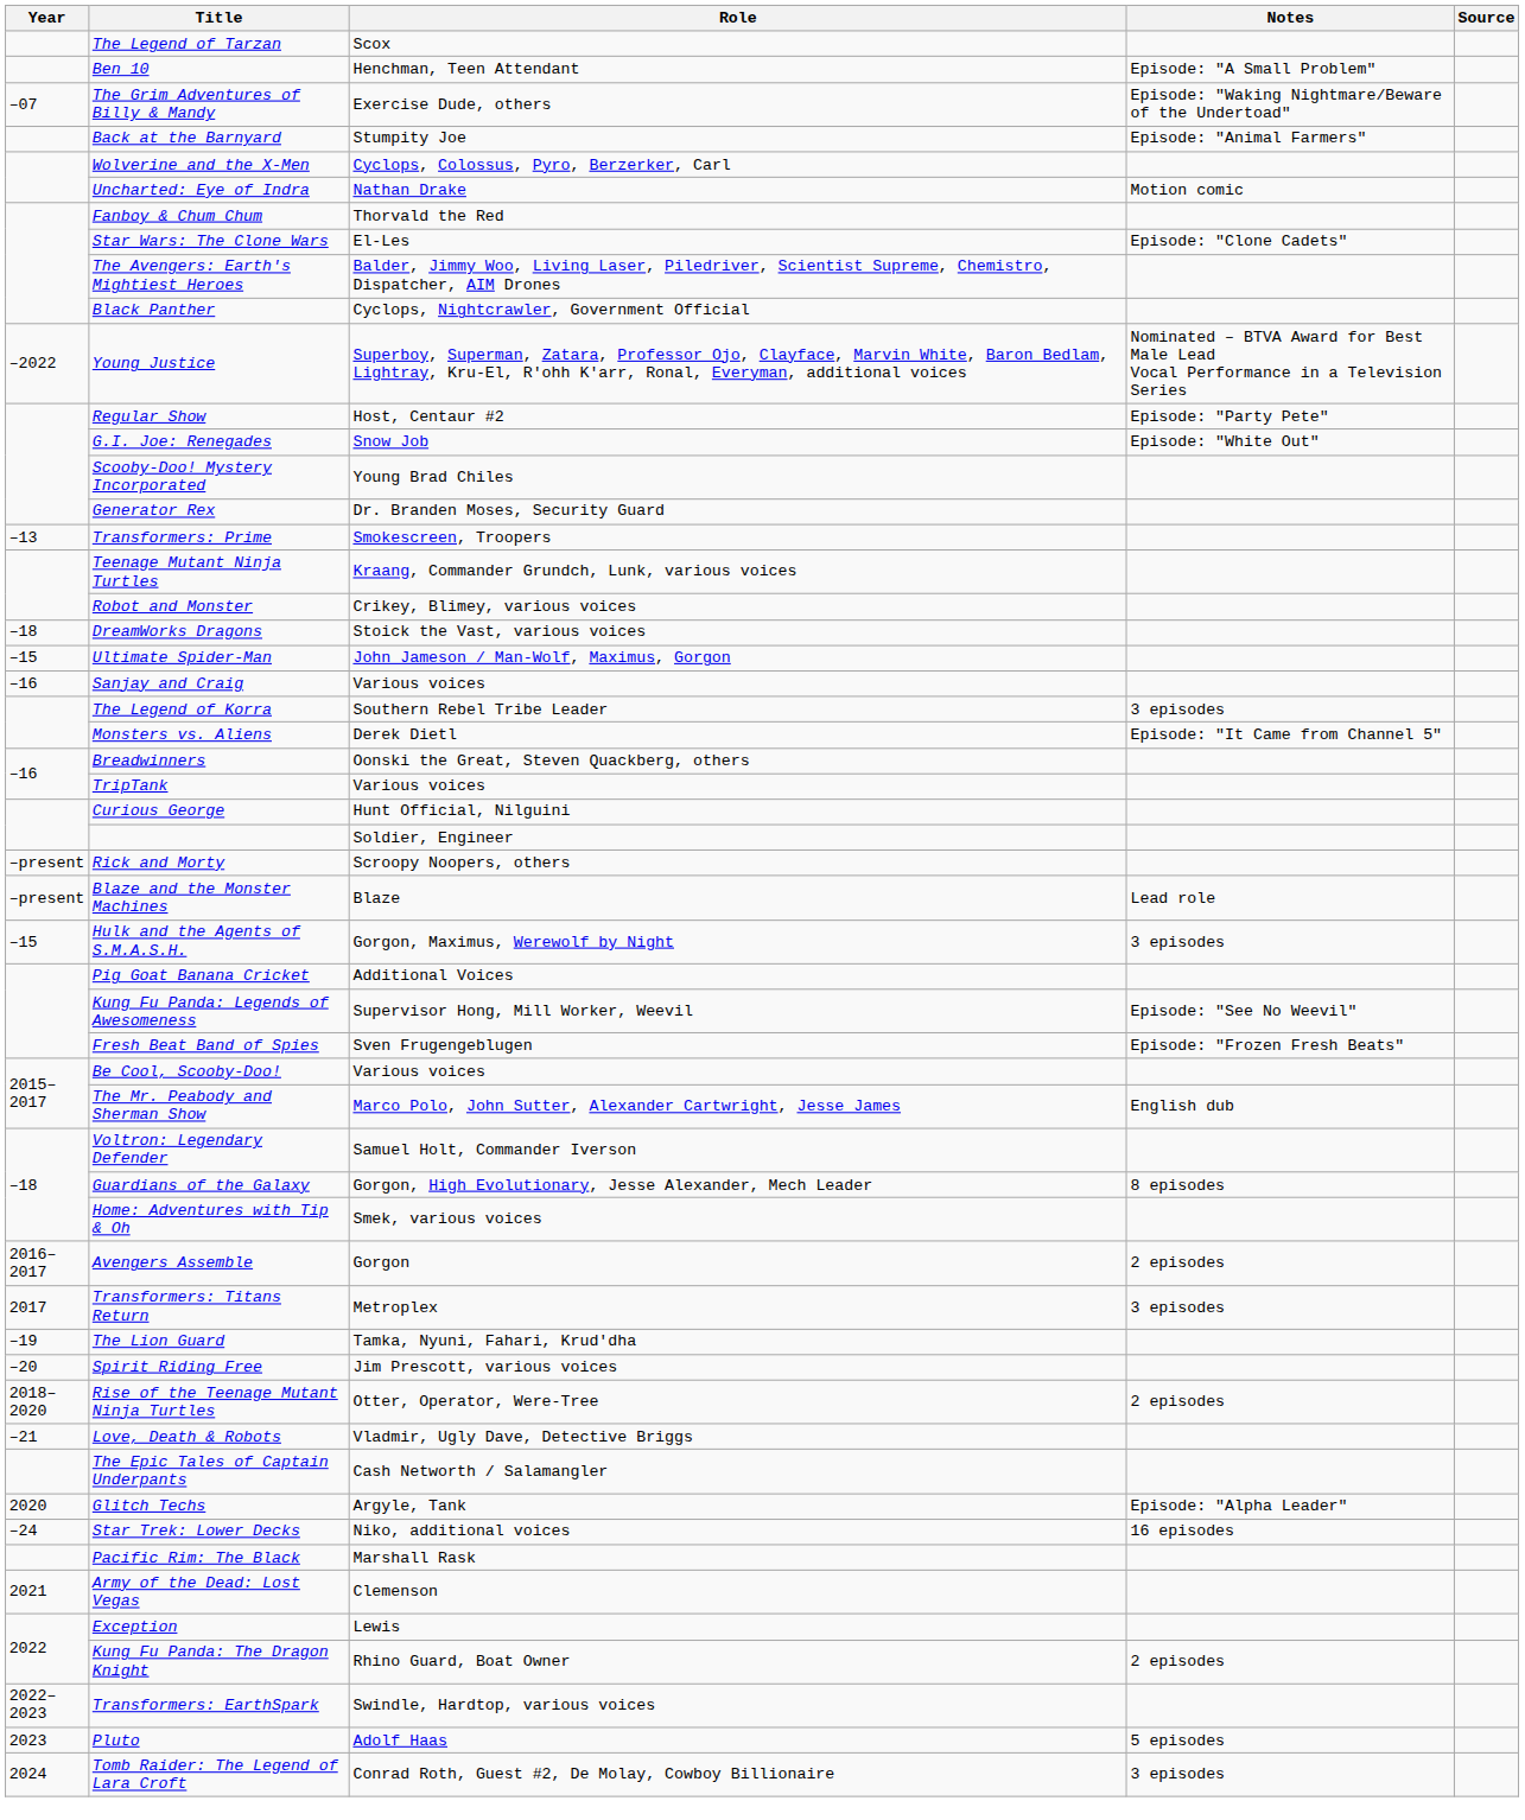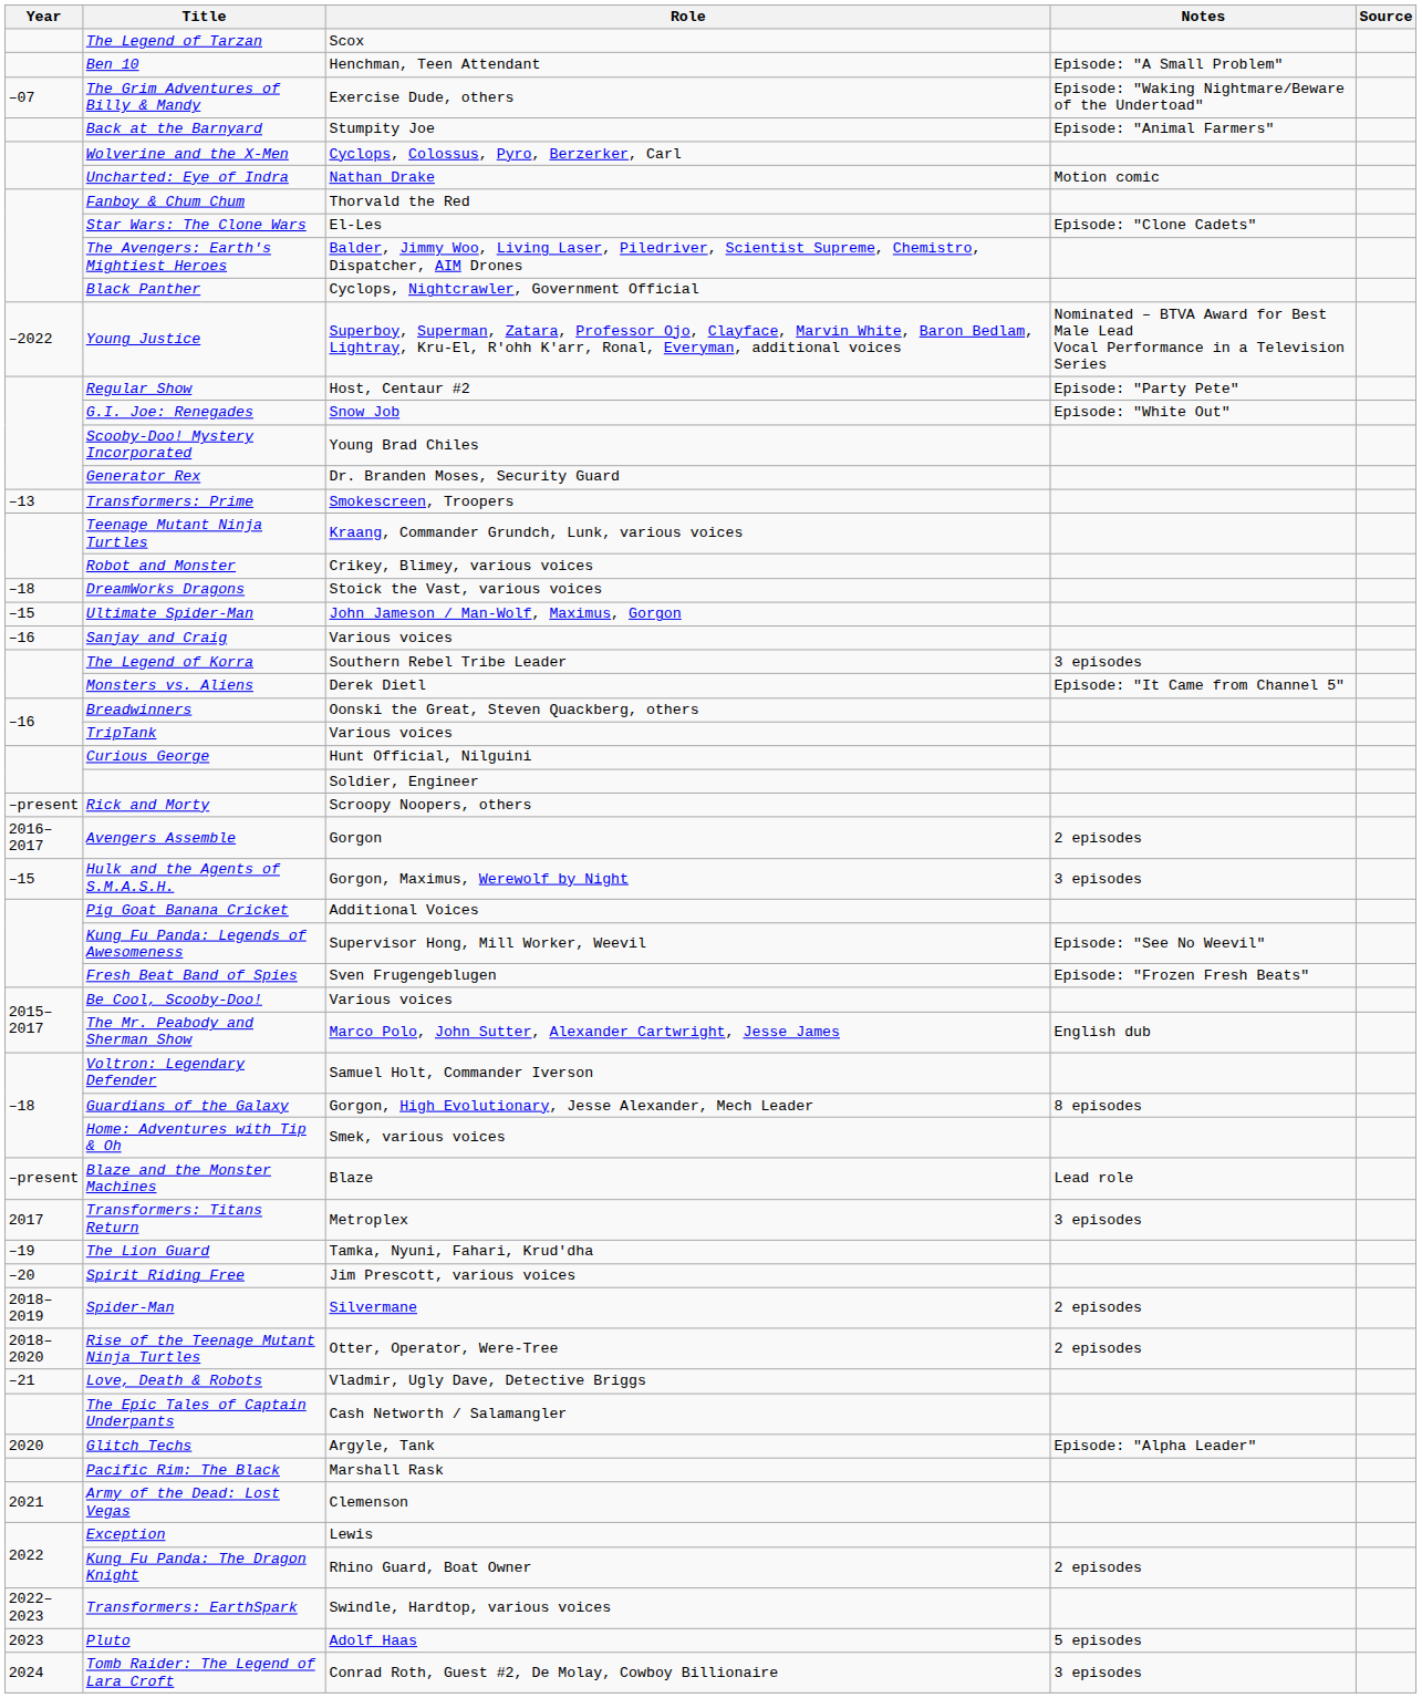rows swapped: Blaze and the Monster Machines <-> Avengers Assemble
+ row: 2018–2019 | Spider-Man | Silvermane | 2 episodes
- row: –24 | Star Trek: Lower Decks | Niko, additional voices | 16 episodes
